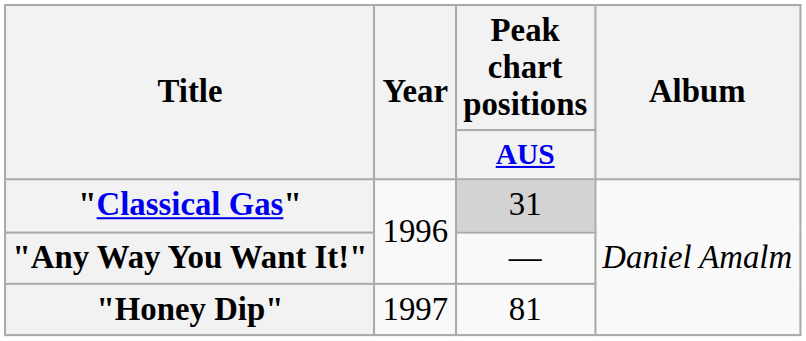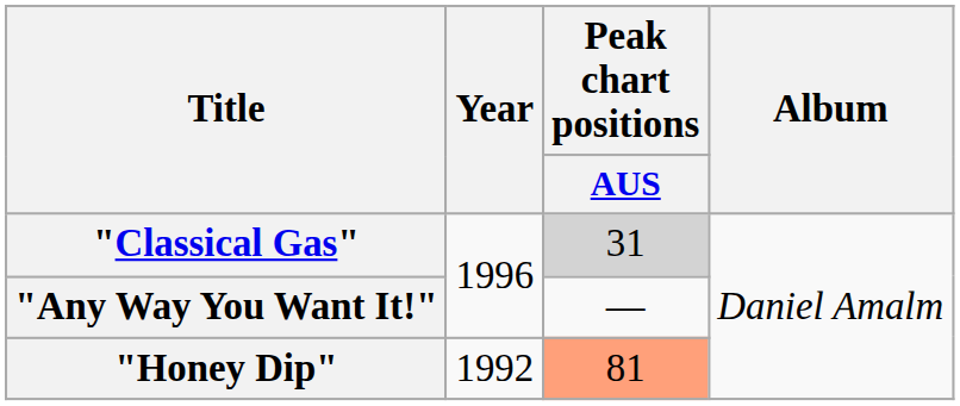"Honey Dip" | Year: 1997 -> 1992
"Honey Dip" | Peak chart positions / AUS: no background -> lightsalmon background
